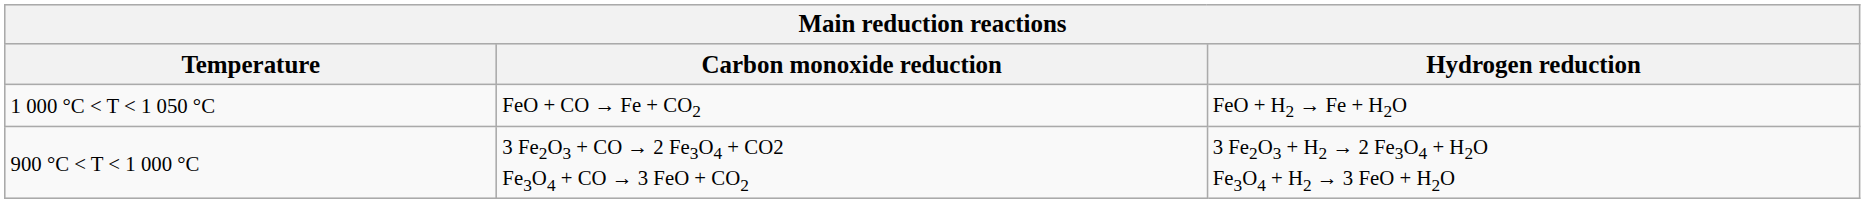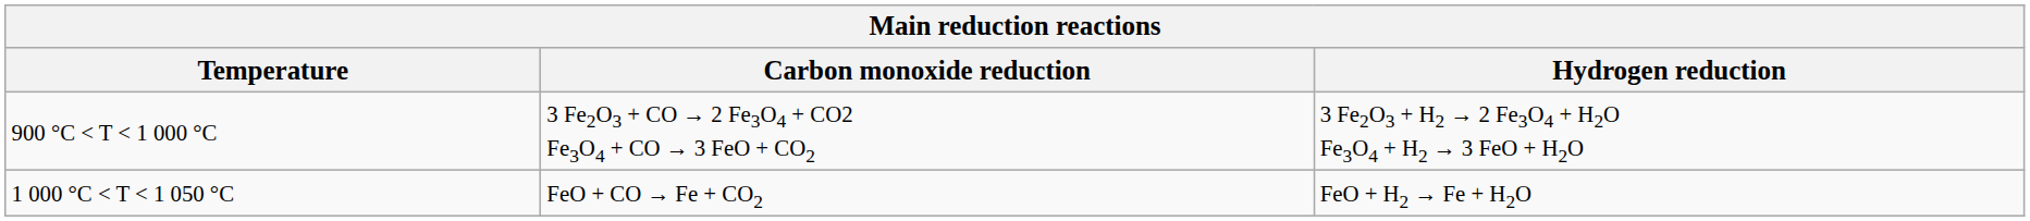rows swapped: 900 °C < T < 1 000 °C <-> 1 000 °C < T < 1 050 °C
